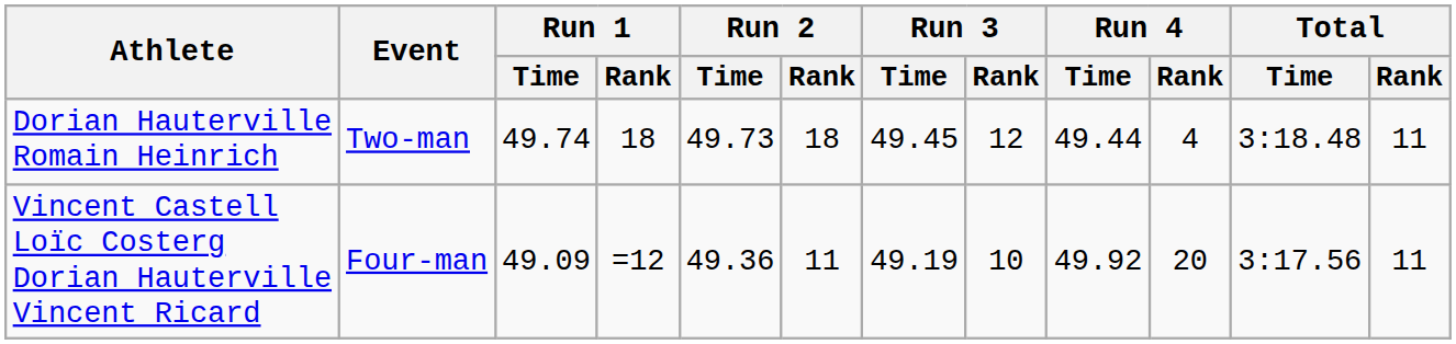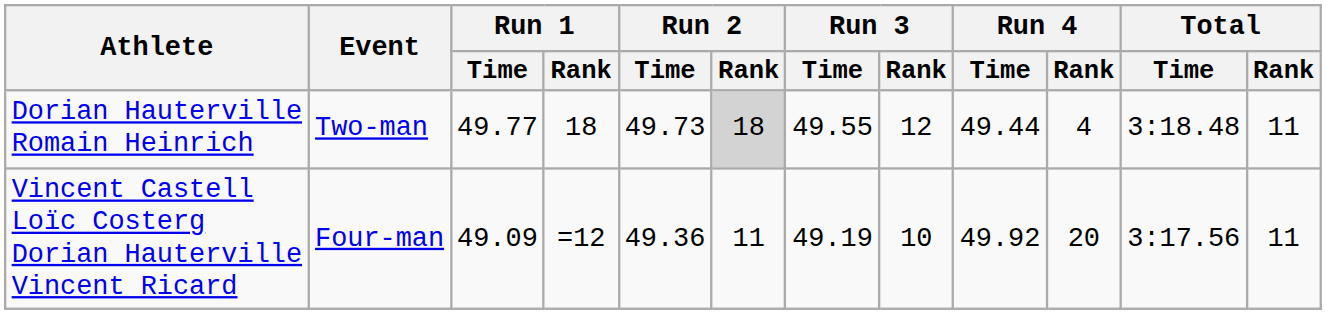Dorian Hauterville Romain Heinrich | Run 1 / Time: 49.74 -> 49.77
Dorian Hauterville Romain Heinrich | Run 2 / Rank: no background -> lightgrey background
Dorian Hauterville Romain Heinrich | Run 3 / Time: 49.45 -> 49.55
